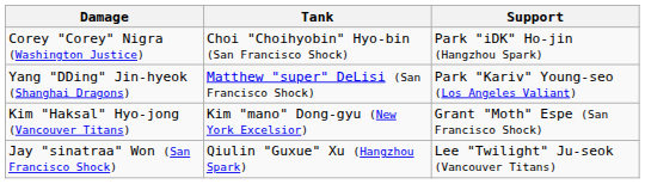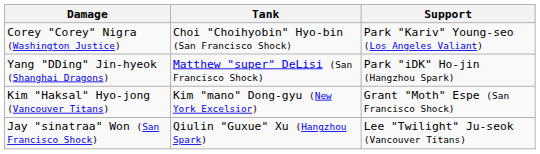Corey "Corey" Nigra (Washington Justice) | Support: Park "iDK" Ho-jin (Hangzhou Spark) -> Park "Kariv" Young-seo (Los Angeles Valiant)
Yang "DDing" Jin-hyeok (Shanghai Dragons) | Support: Park "Kariv" Young-seo (Los Angeles Valiant) -> Park "iDK" Ho-jin (Hangzhou Spark)
